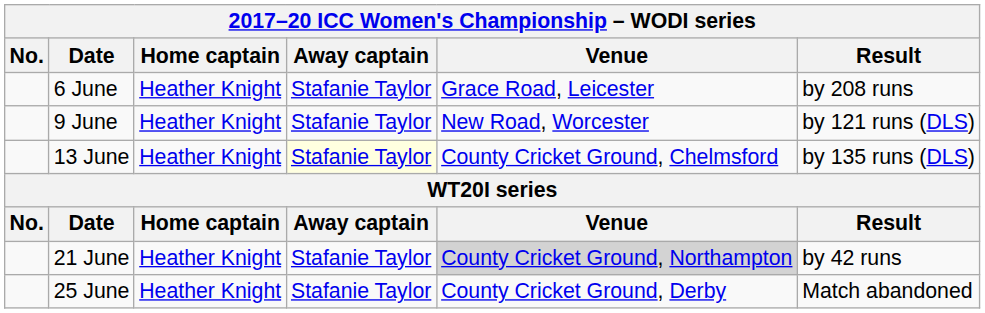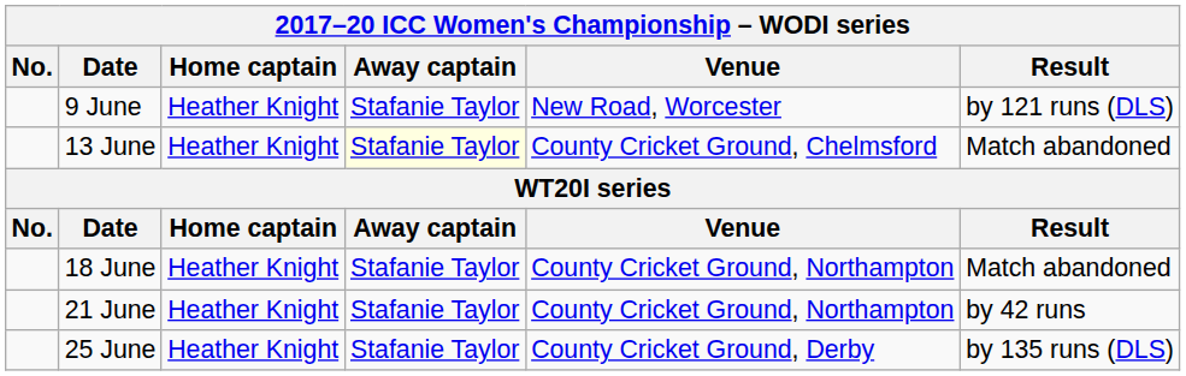- row: 6 June | Heather Knight | Stafanie Taylor | Grace Road, Leicester | by 208 runs
13 June | Result: by 135 runs (DLS) -> Match abandoned
+ row: 18 June | Heather Knight | Stafanie Taylor | County Cricket Ground, Northampton | Match abandoned
21 June | Venue: lightgrey background -> no background
25 June | Result: Match abandoned -> by 135 runs (DLS)
